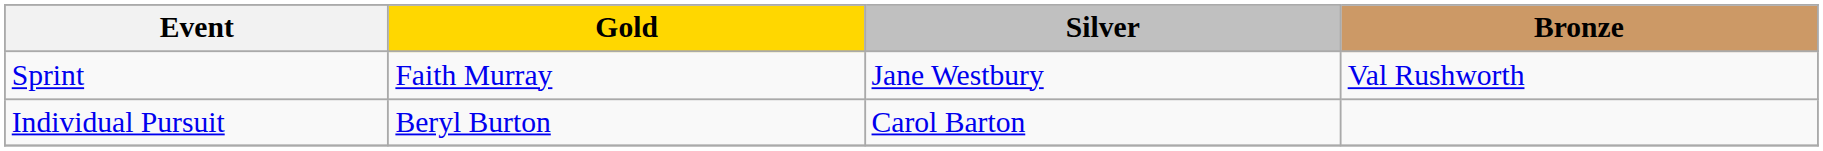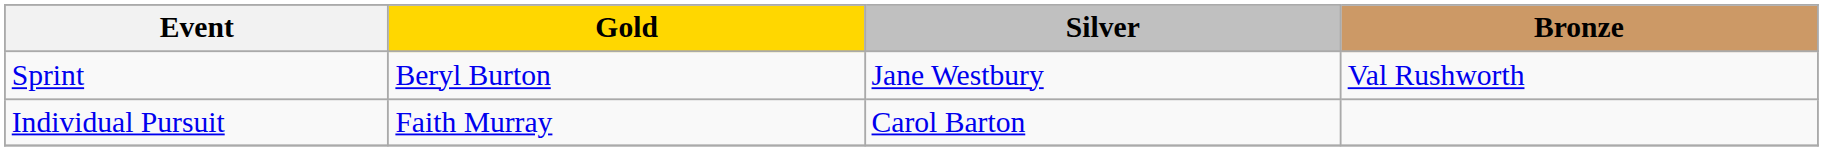Sprint | Gold: Faith Murray -> Beryl Burton
Individual Pursuit | Gold: Beryl Burton -> Faith Murray
